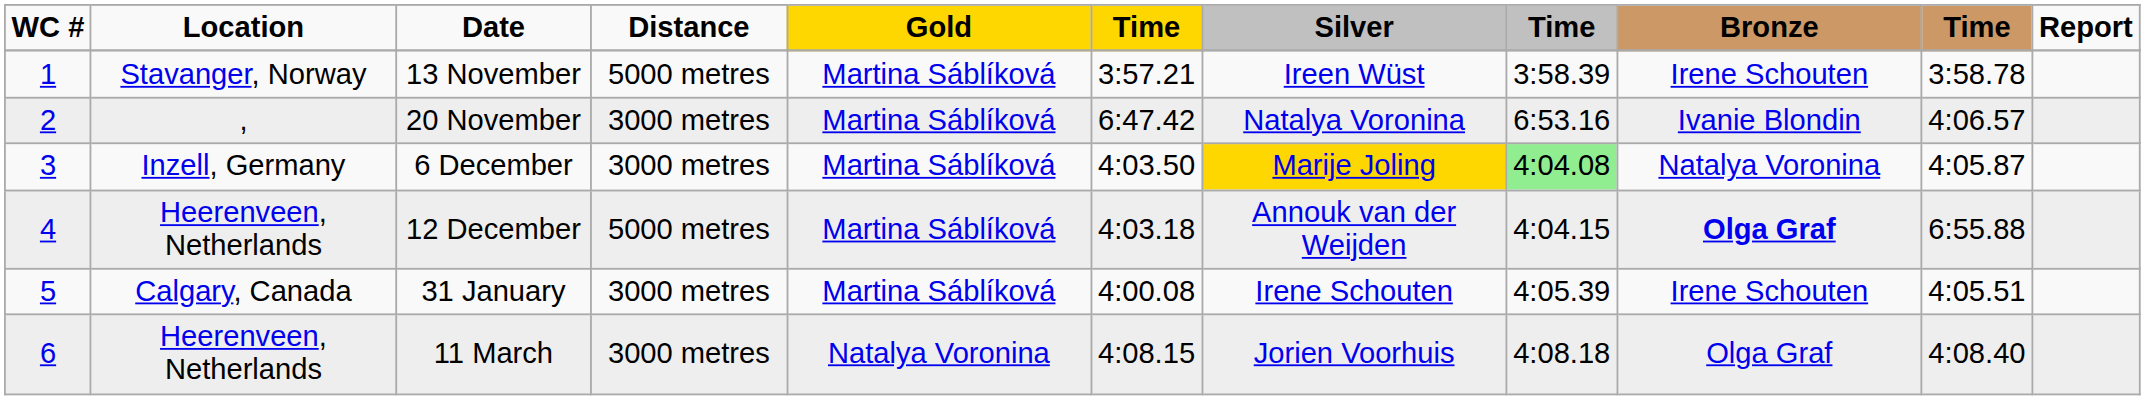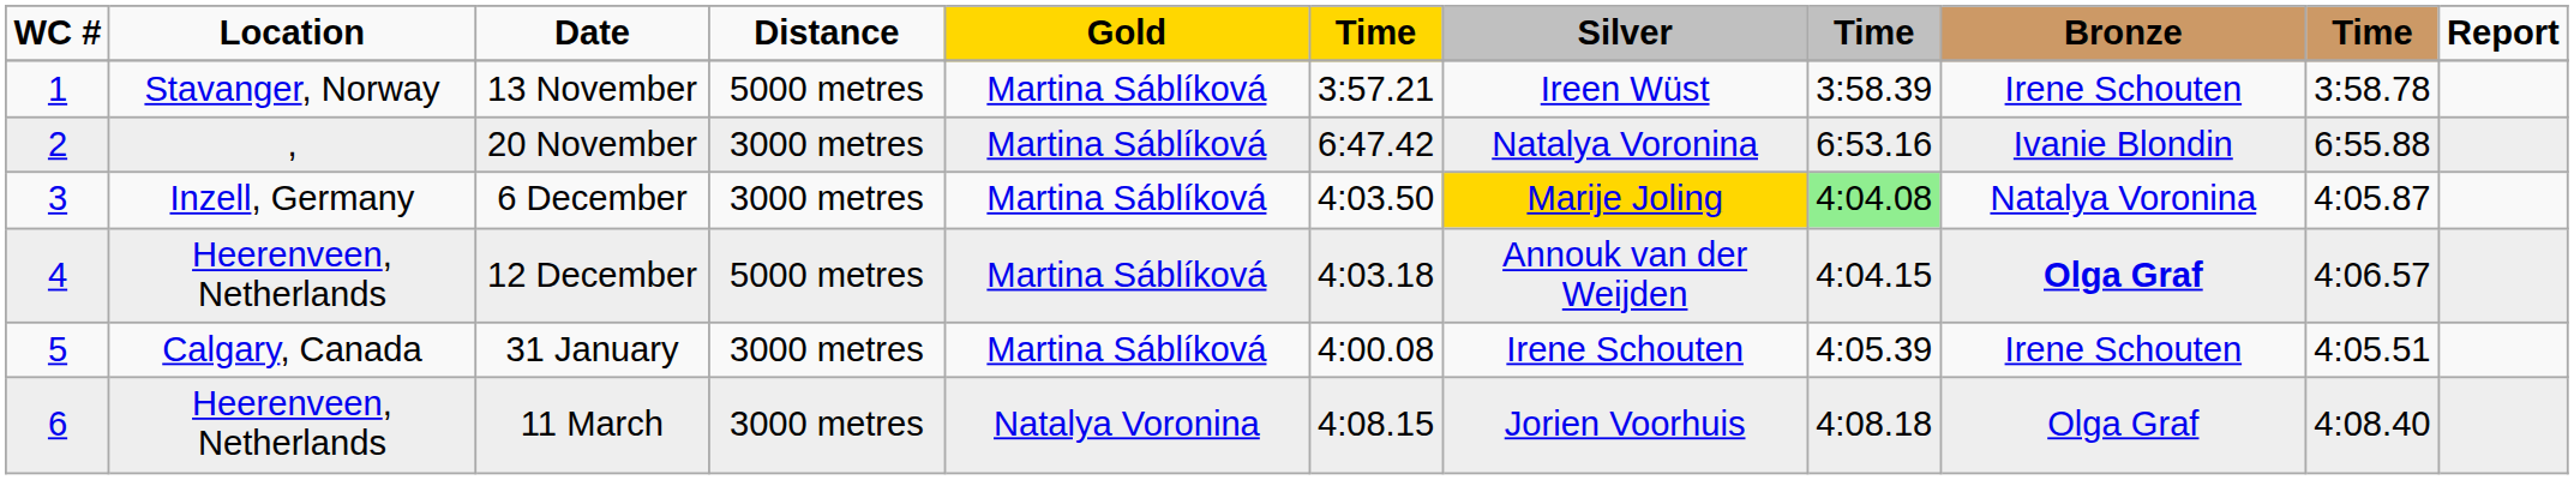20 November | column 10: 4:06.57 -> 6:55.88
12 December | column 10: 6:55.88 -> 4:06.57
